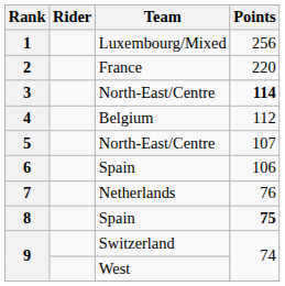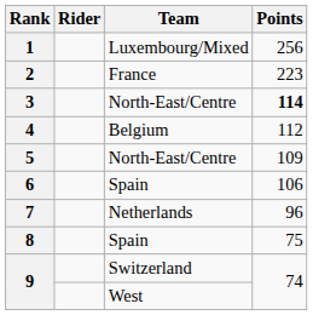2 | Points: 220 -> 223
5 | Points: 107 -> 109
7 | Points: 76 -> 96
8 | Points: bold -> normal
